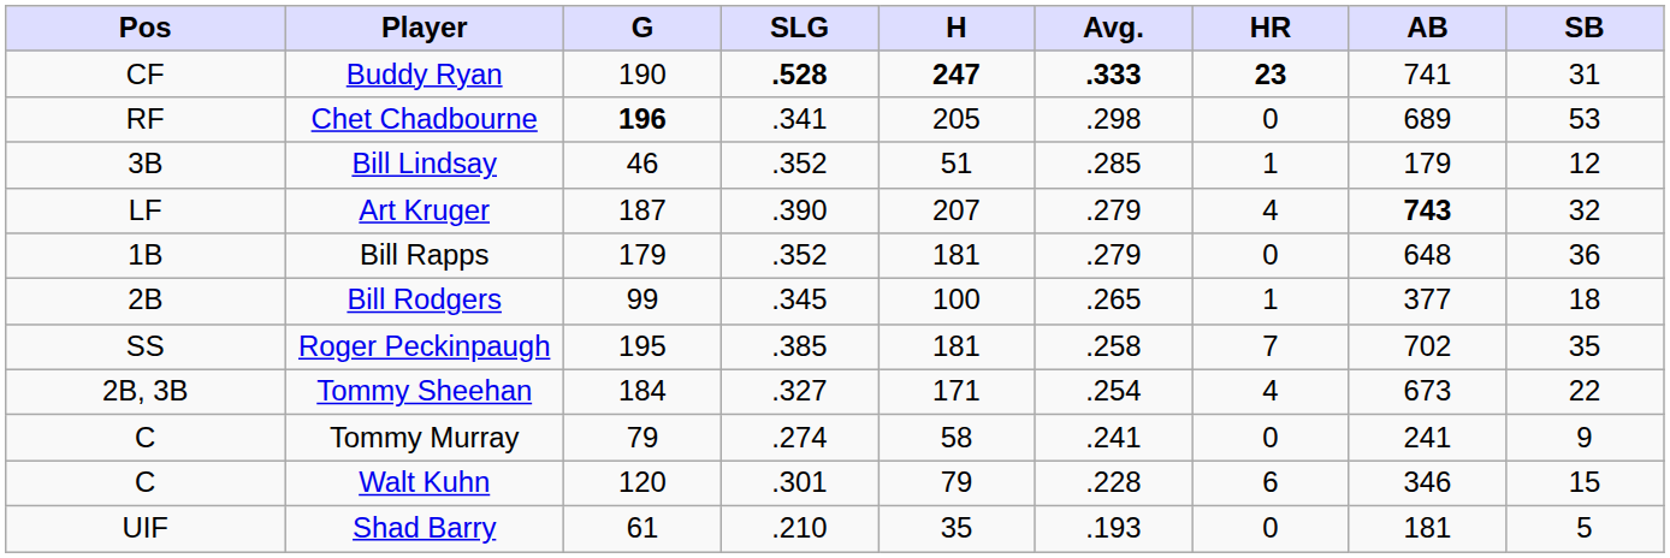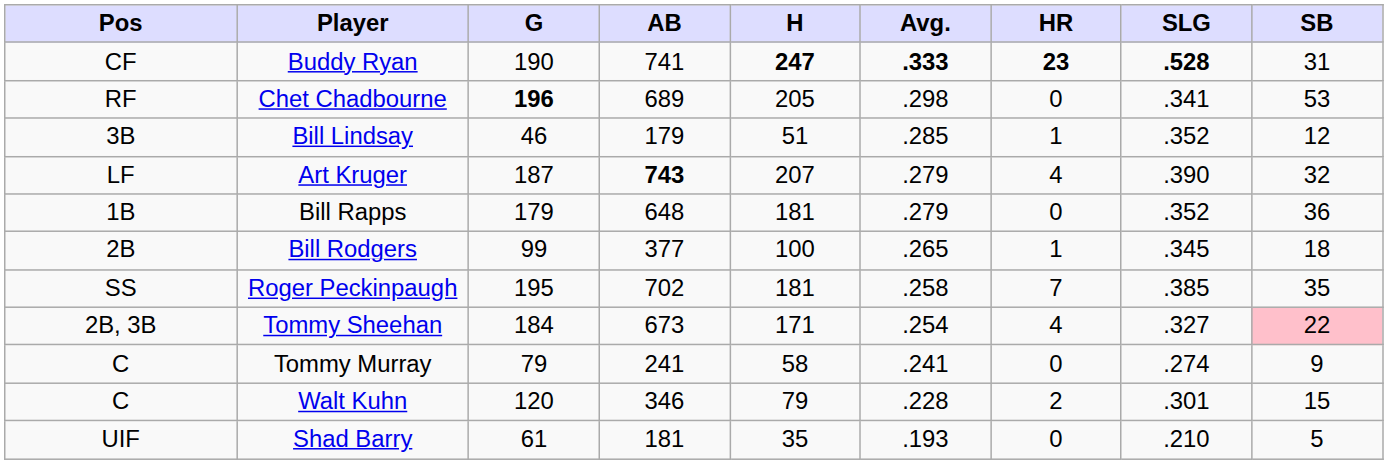columns swapped: AB <-> SLG
Tommy Sheehan | SB: no background -> pink background
Walt Kuhn | HR: 6 -> 2
